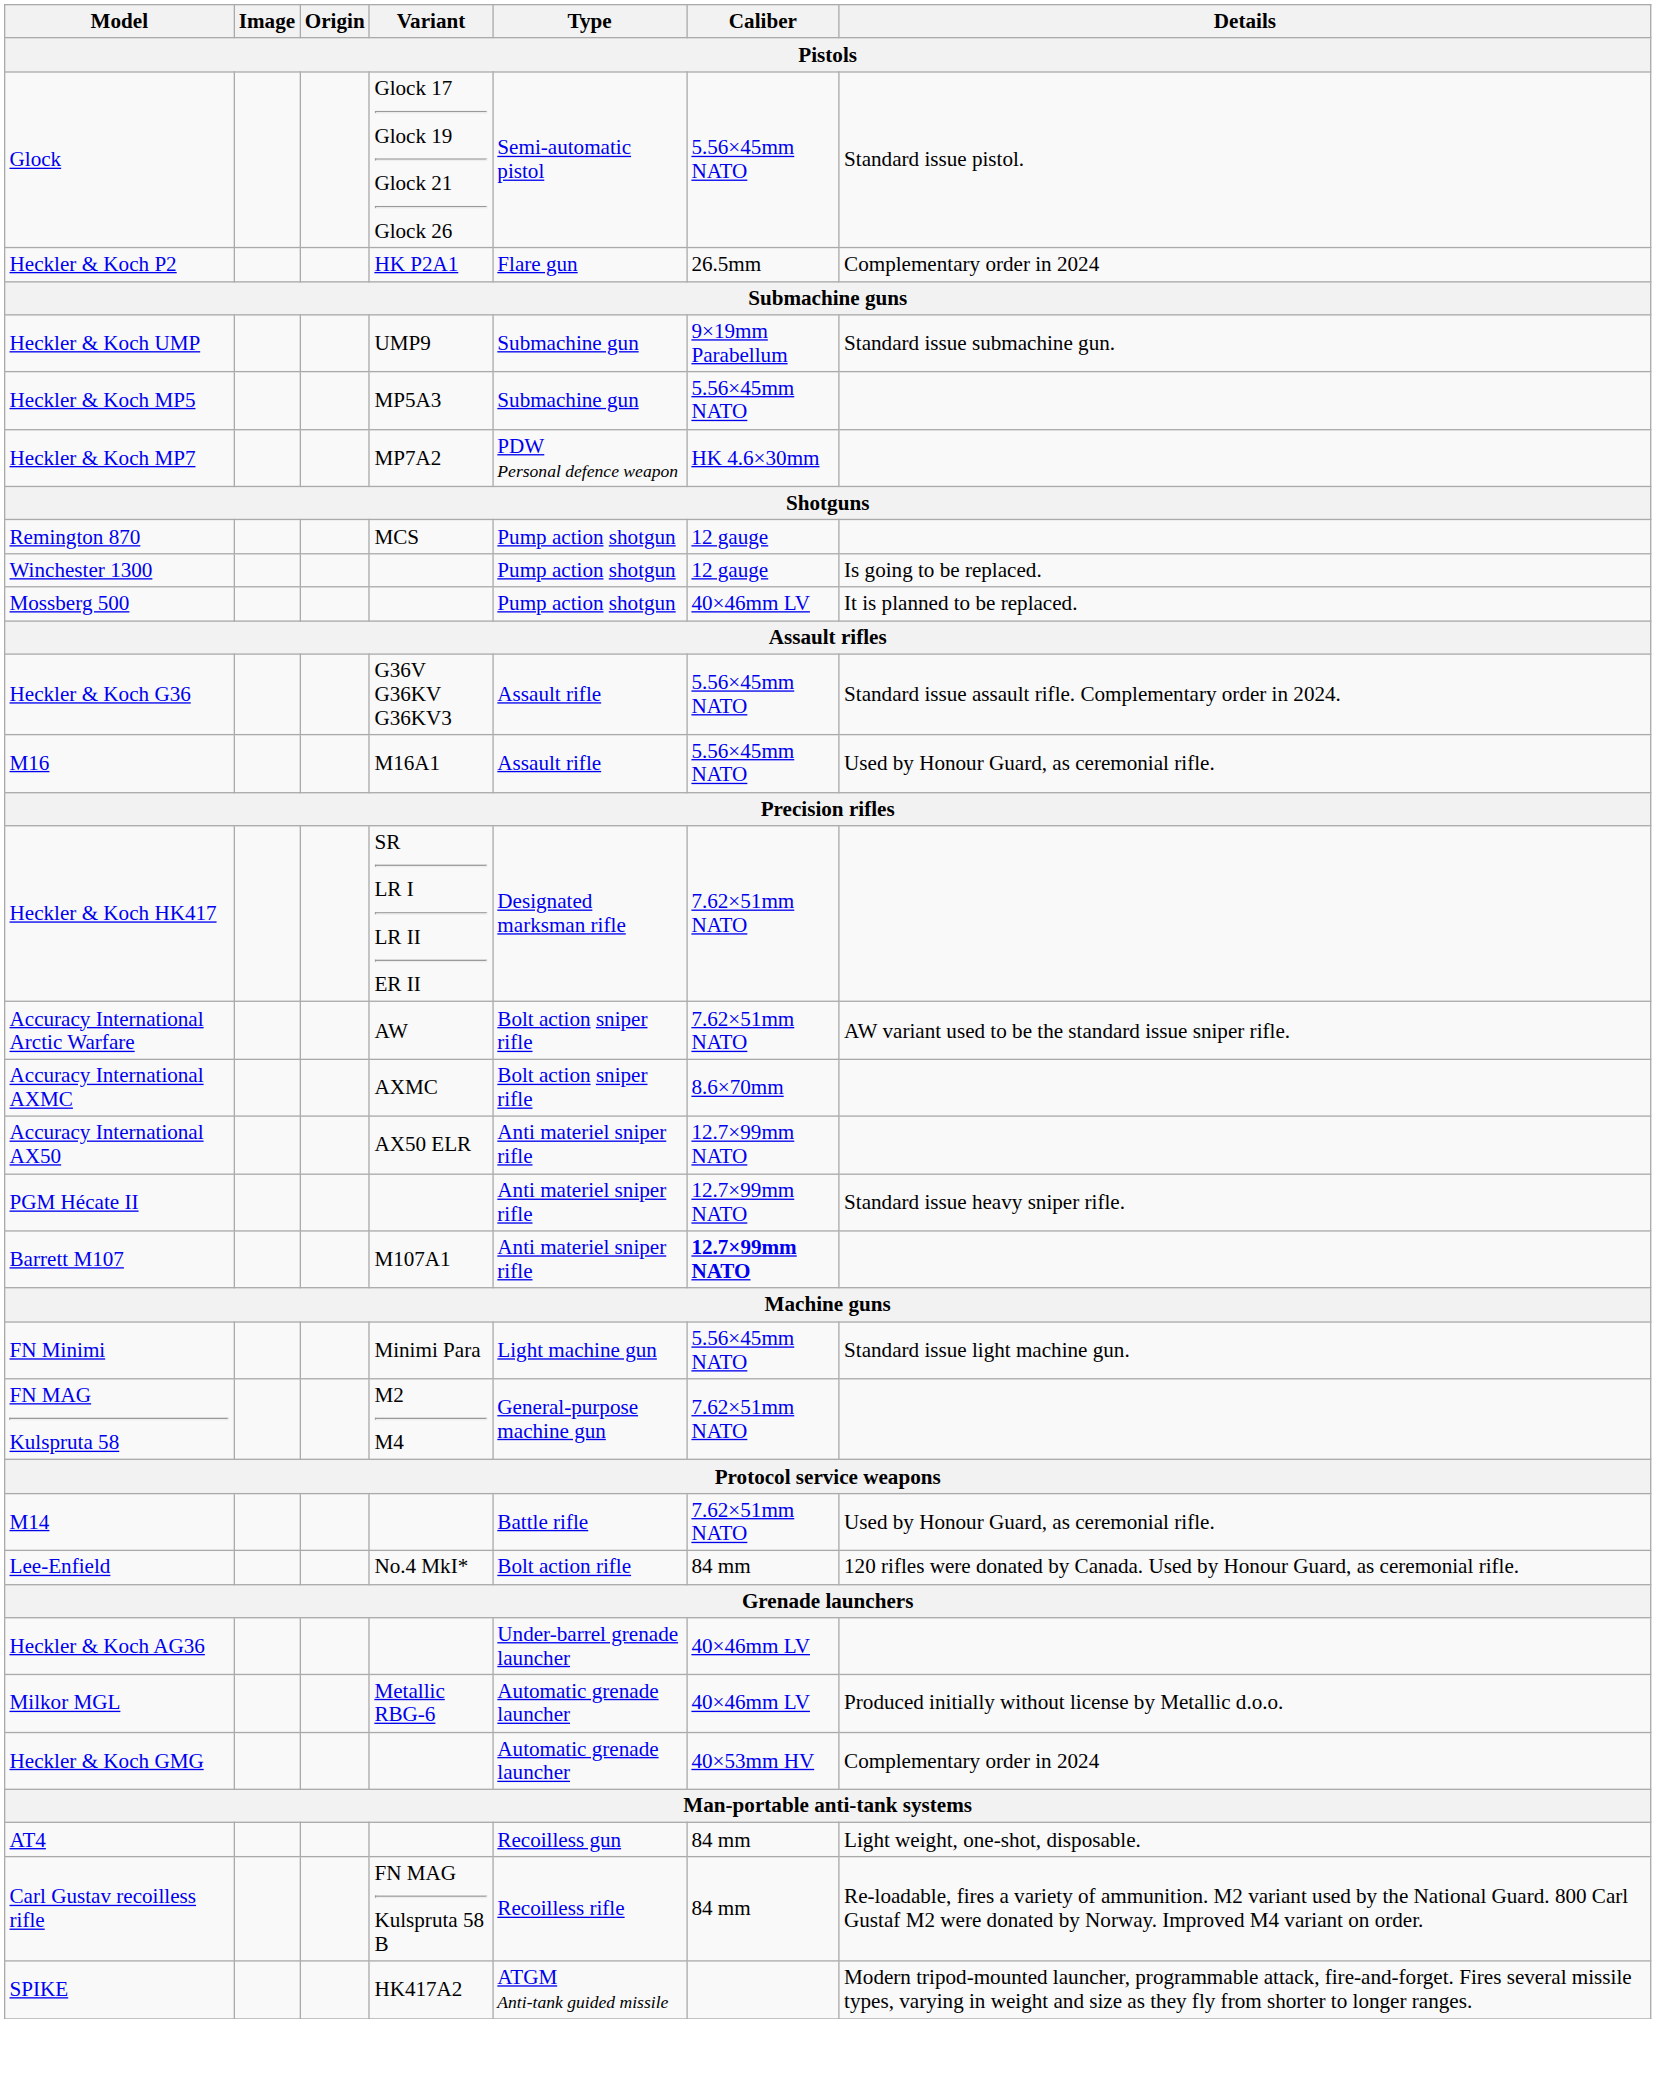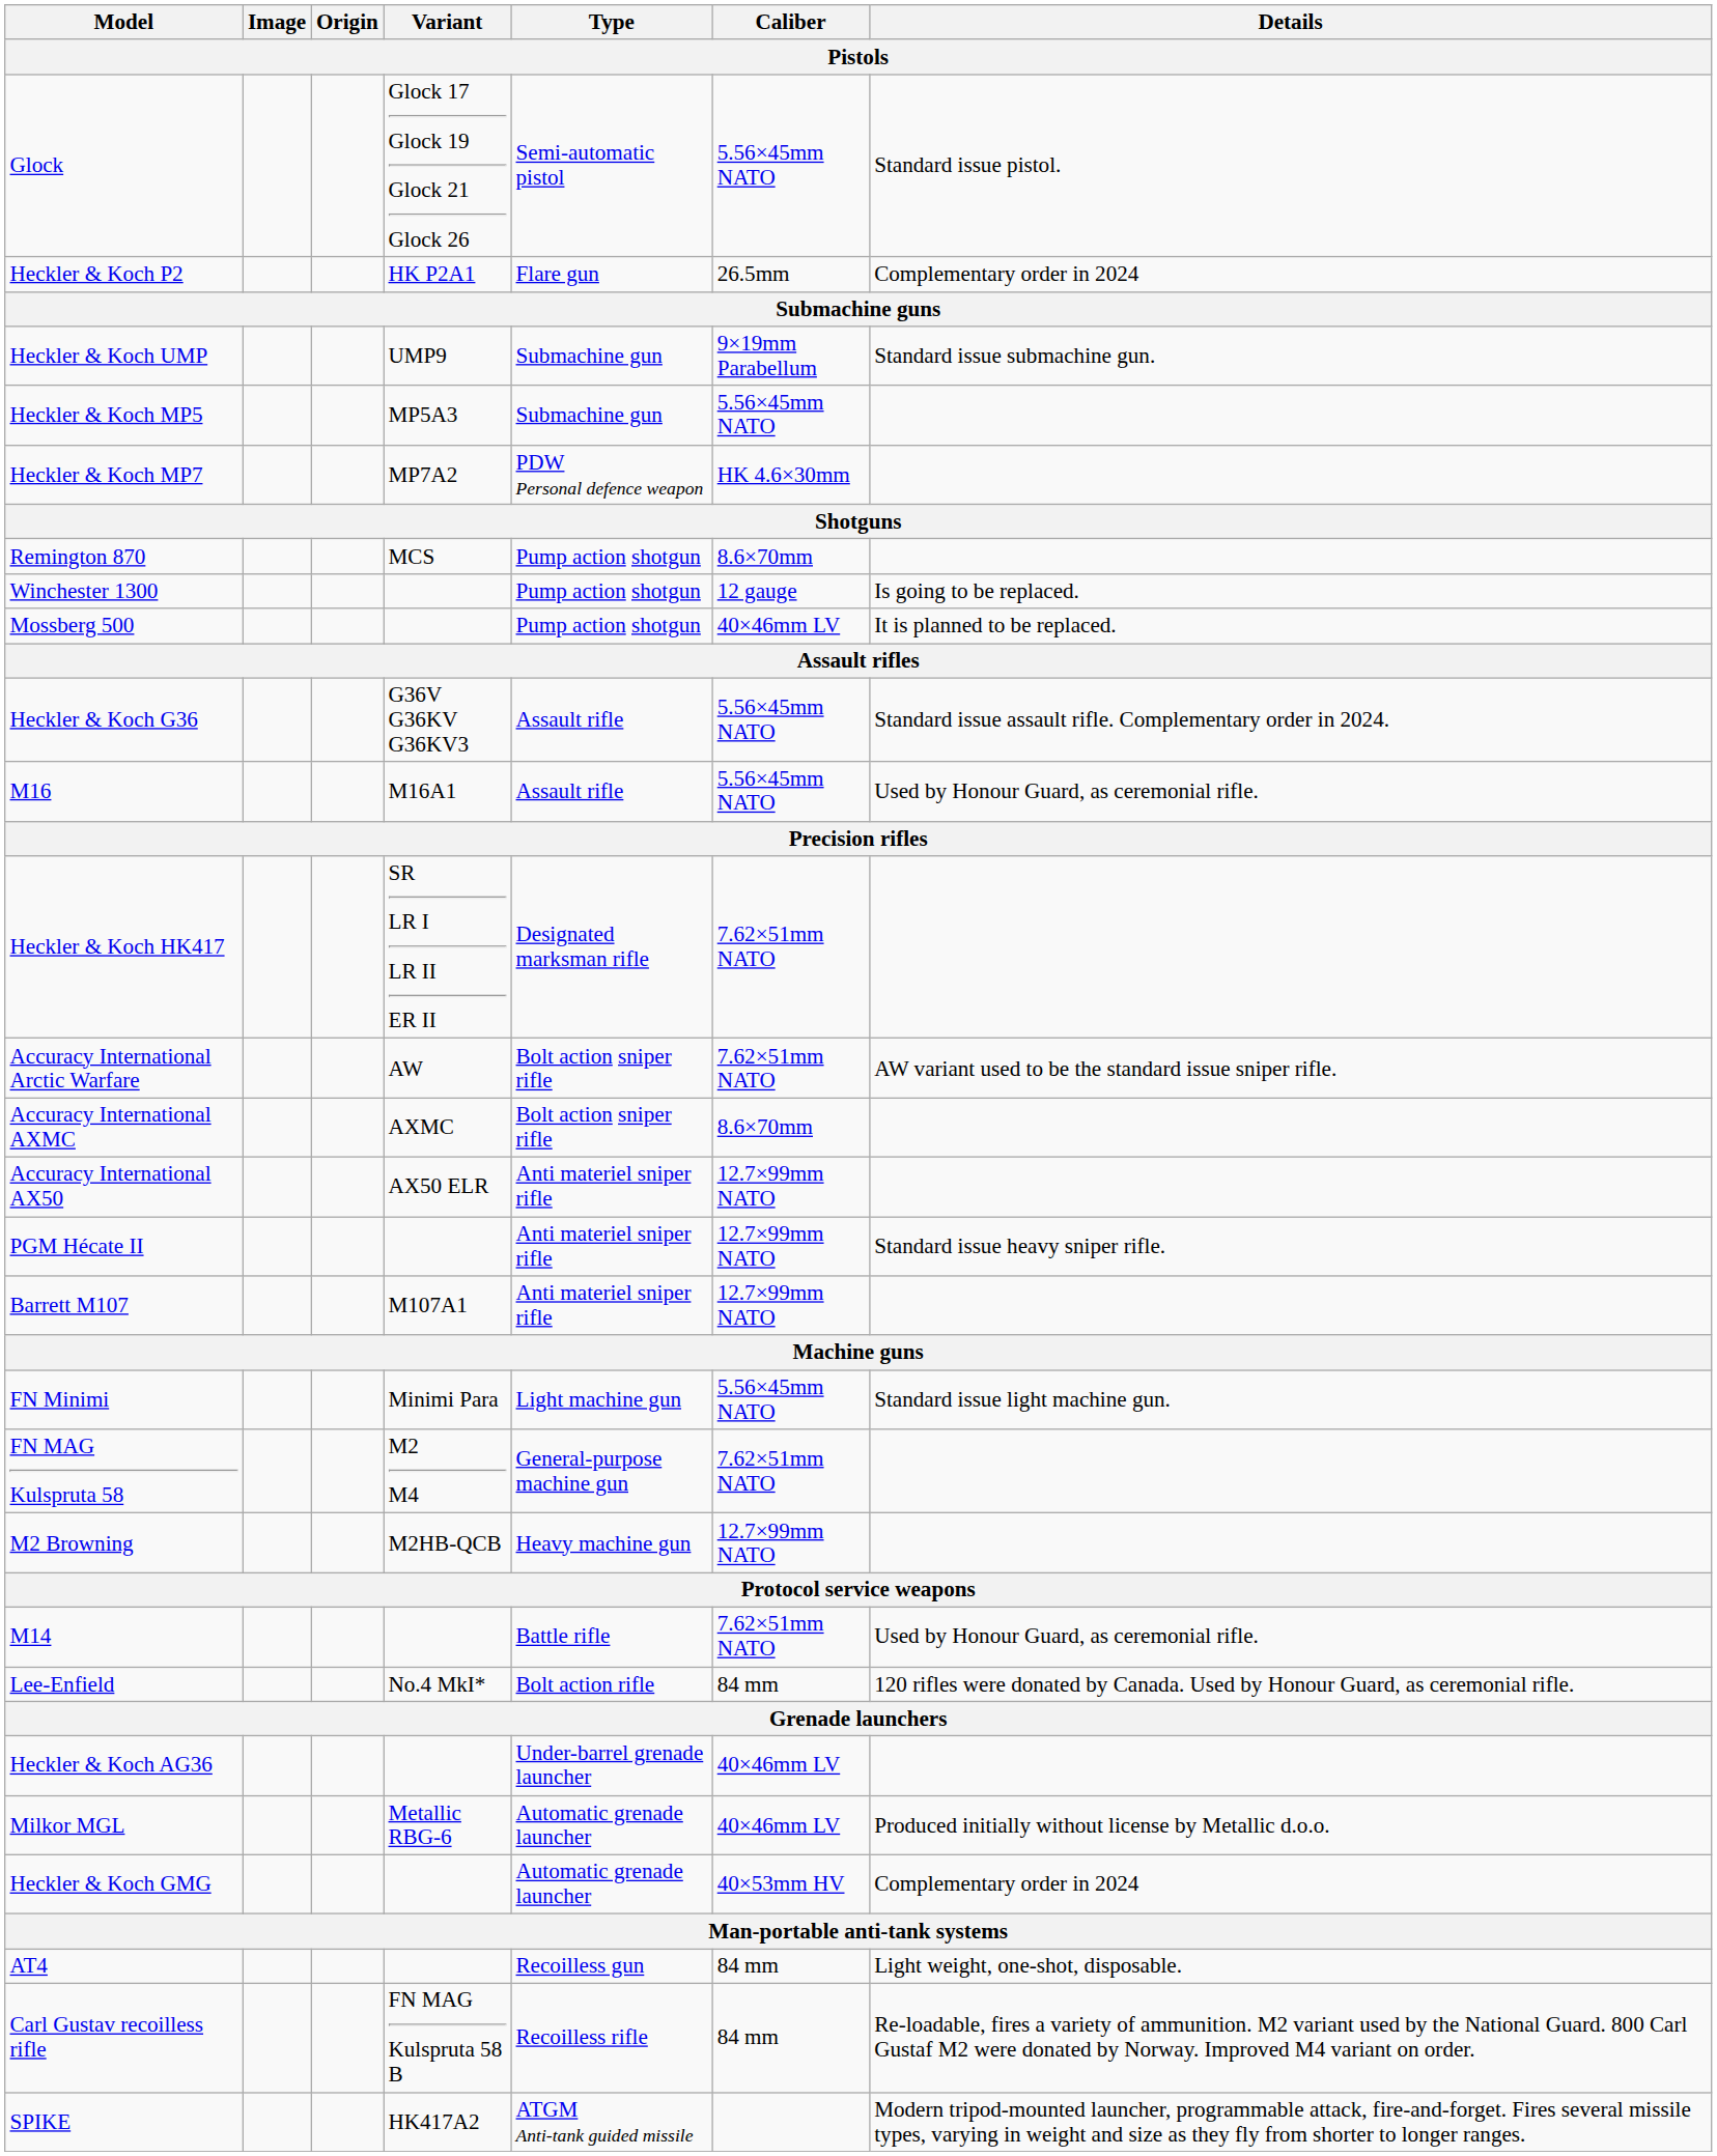Remington 870 | Caliber: 12 gauge -> 8.6×70mm
Barrett M107 | Caliber: bold -> normal
+ row: M2 Browning | M2HB-QCB | Heavy machine gun | 12.7×99mm NATO
